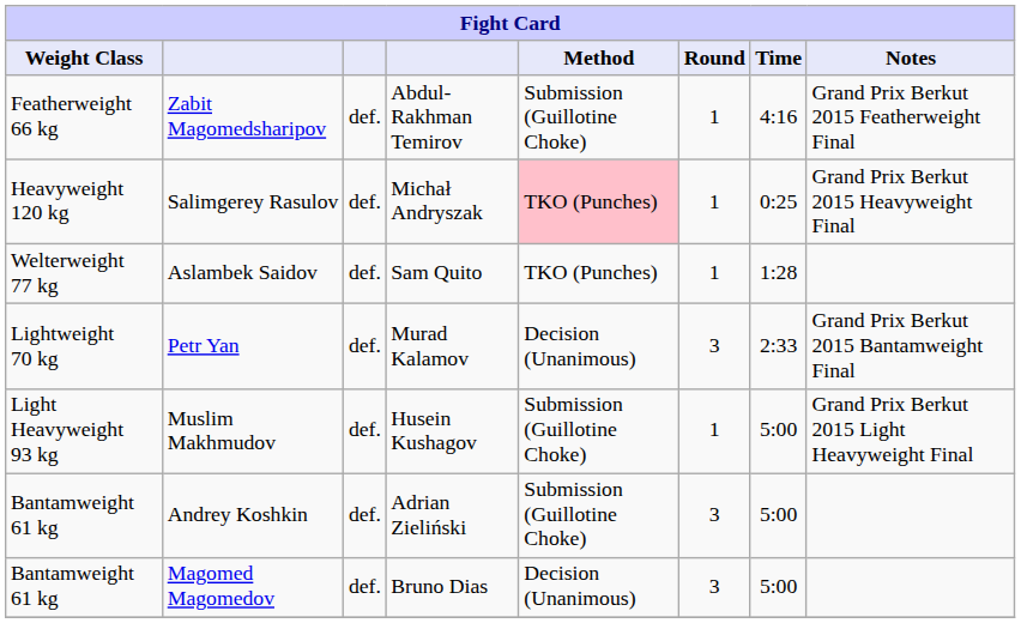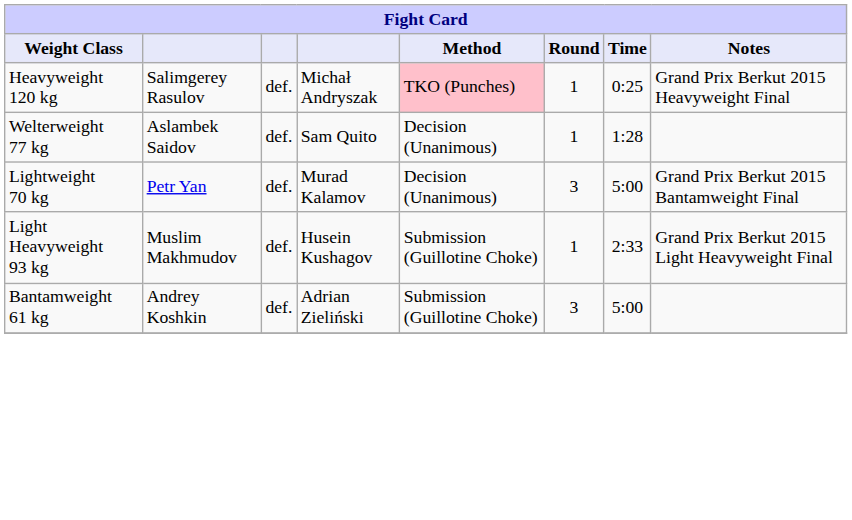- row: Featherweight 66 kg | Zabit Magomedsharipov | def. | Abdul-Rakhman Temirov | Submission (Guillotine Choke) | 1 | 4:16 | Grand Prix Berkut 2015 Featherweight Final
Aslambek Saidov | Method: TKO (Punches) -> Decision (Unanimous)
Petr Yan | Time: 2:33 -> 5:00
Muslim Makhmudov | Time: 5:00 -> 2:33
- row: Bantamweight 61 kg | Magomed Magomedov | def. | Bruno Dias | Decision (Unanimous) | 3 | 5:00
